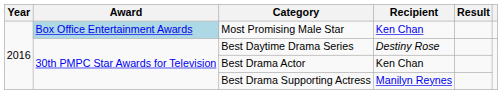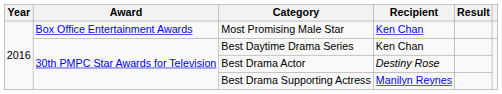Most Promising Male Star | Award: lightblue background -> no background
Best Daytime Drama Series | Recipient: Destiny Rose -> Ken Chan
Best Drama Actor | Recipient: Ken Chan -> Destiny Rose
